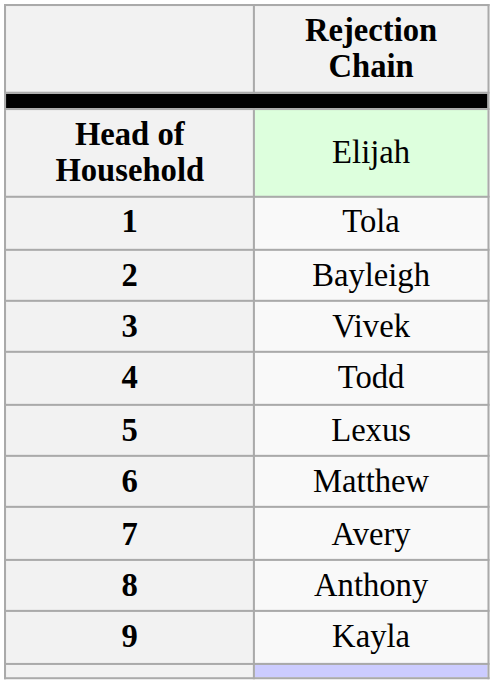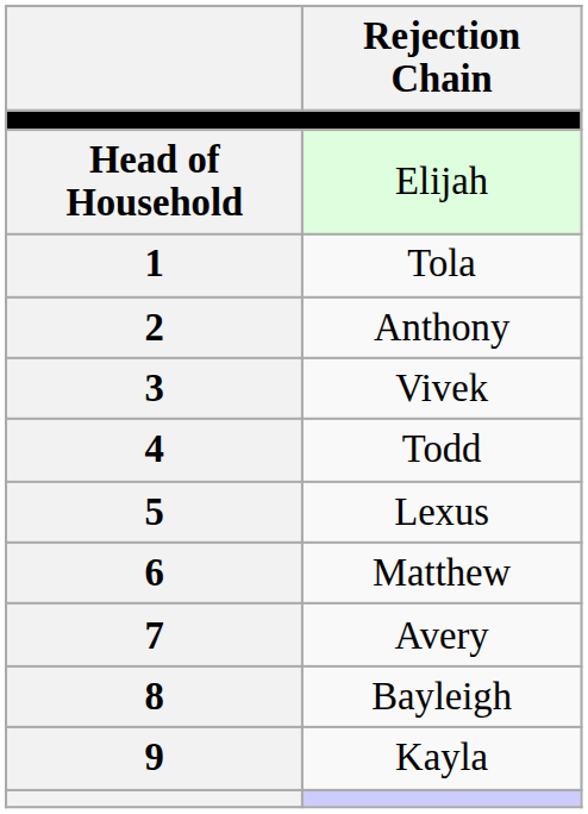2 | Rejection Chain: Bayleigh -> Anthony
8 | Rejection Chain: Anthony -> Bayleigh
